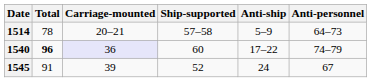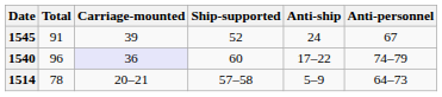rows swapped: 1514 <-> 1545
1540 | Total: bold -> normal
